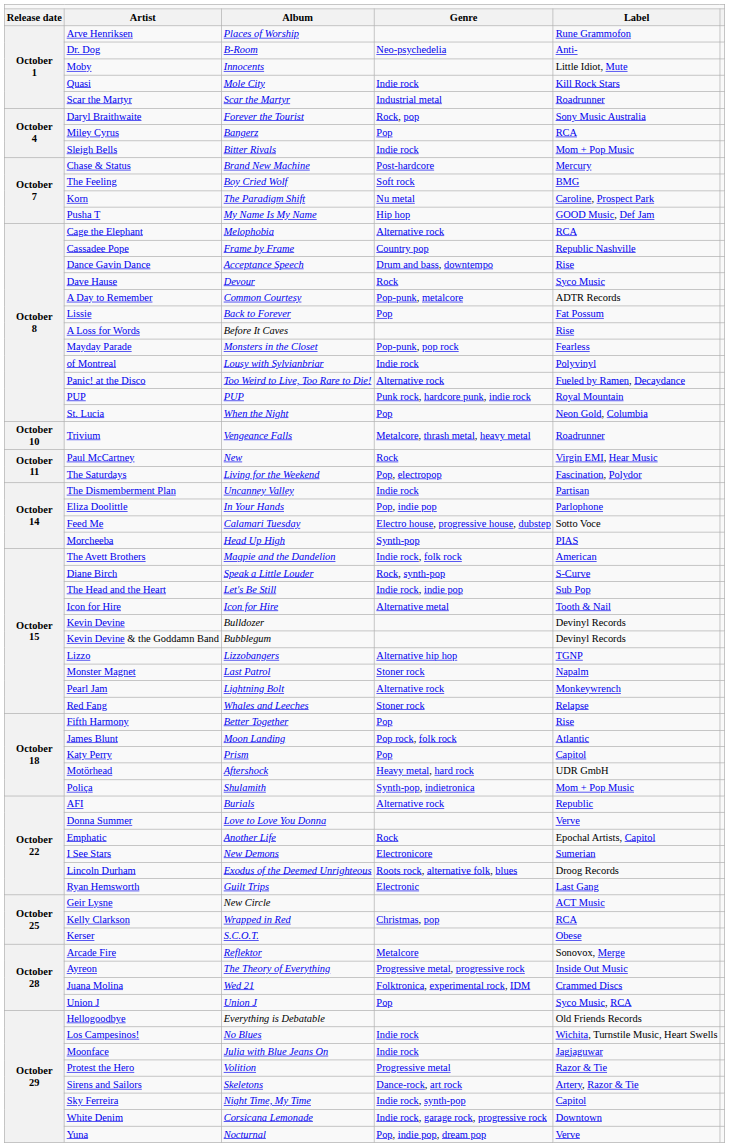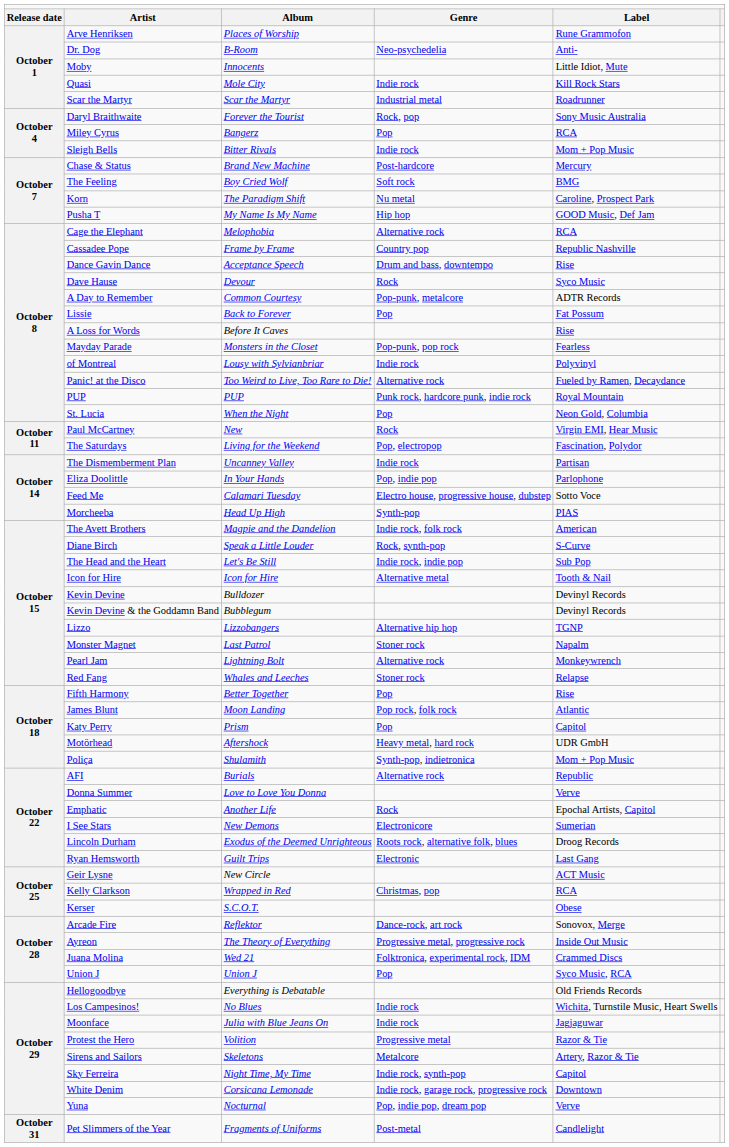- row: October 10 | Trivium | Vengeance Falls | Metalcore, thrash metal, heavy metal | Roadrunner
Arcade Fire | column 4: Metalcore -> Dance-rock, art rock
Sirens and Sailors | column 4: Dance-rock, art rock -> Metalcore
+ row: October 31 | Pet Slimmers of the Year | Fragments of Uniforms | Post-metal | Candlelight
